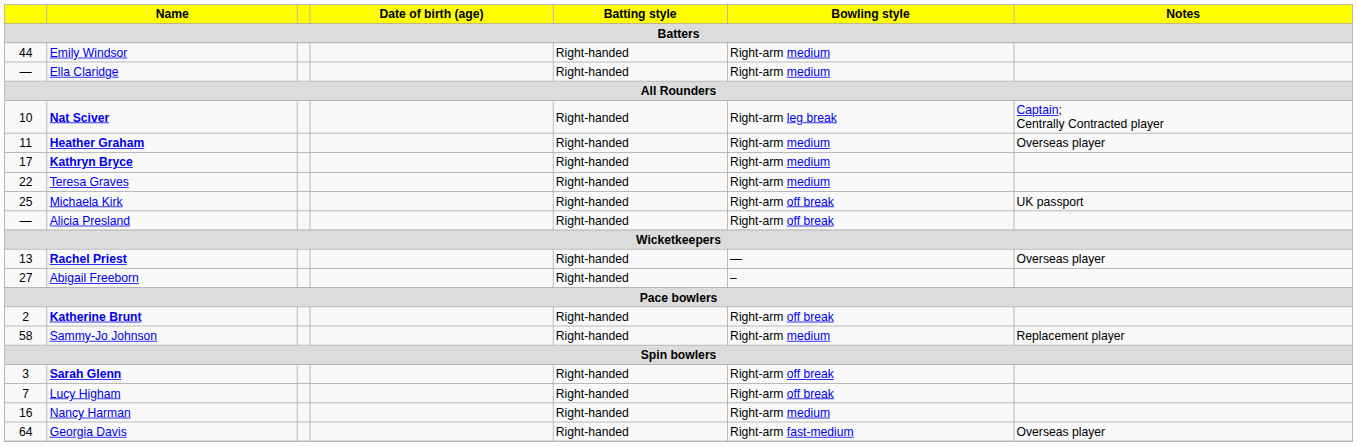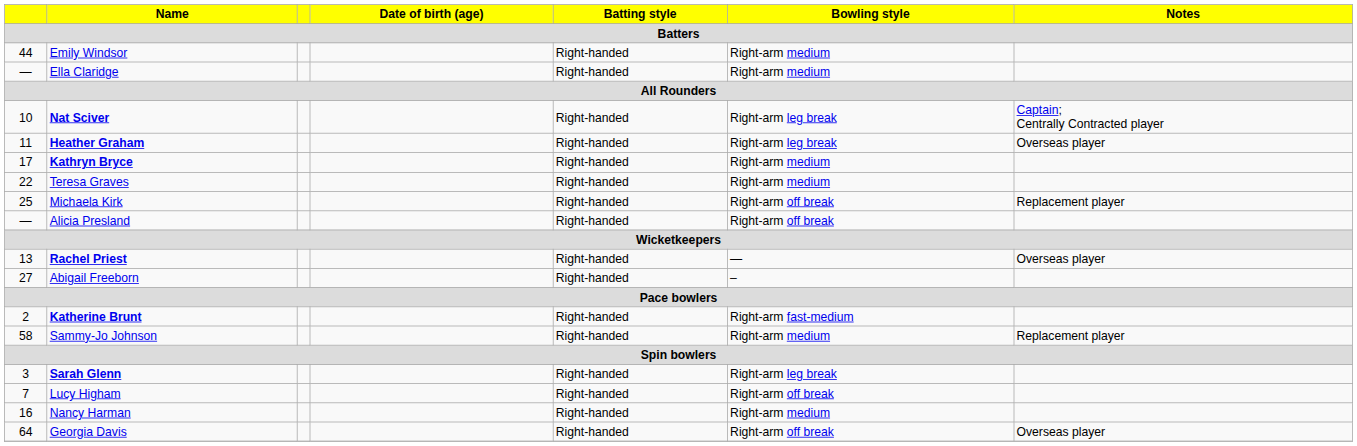Heather Graham | Bowling style: Right-arm medium -> Right-arm leg break
Michaela Kirk | Notes: UK passport -> Replacement player
Katherine Brunt | Bowling style: Right-arm off break -> Right-arm fast-medium
Sarah Glenn | Bowling style: Right-arm off break -> Right-arm leg break
Georgia Davis | Bowling style: Right-arm fast-medium -> Right-arm off break
